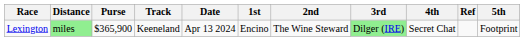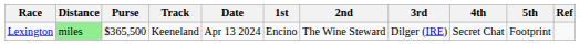columns swapped: 5th <-> Ref
Lexington | Purse: $365,900 -> $365,500
Lexington | 3rd: lightgreen background -> no background
